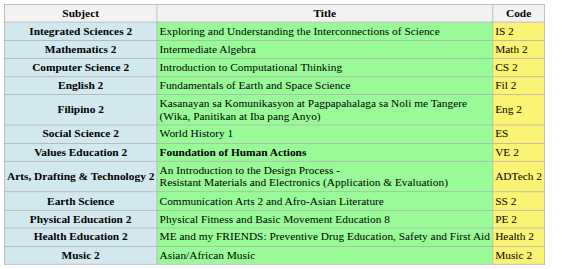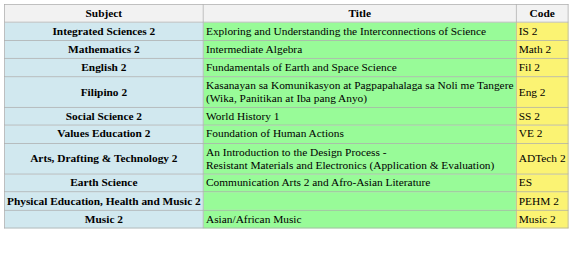- row: Computer Science 2 | Introduction to Computational Thinking | CS 2
Social Science 2 | Code: ES -> SS 2
Values Education 2 | Title: bold -> normal
Earth Science | Code: SS 2 -> ES
+ row: Physical Education, Health and Music 2 | PEHM 2
- row: Physical Education 2 | Physical Fitness and Basic Movement Education 8 | PE 2
- row: Health Education 2 | ME and my FRIENDS: Preventive Drug Education, Safety and First Aid | Health 2
